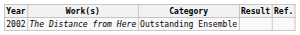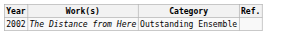- column: Result
